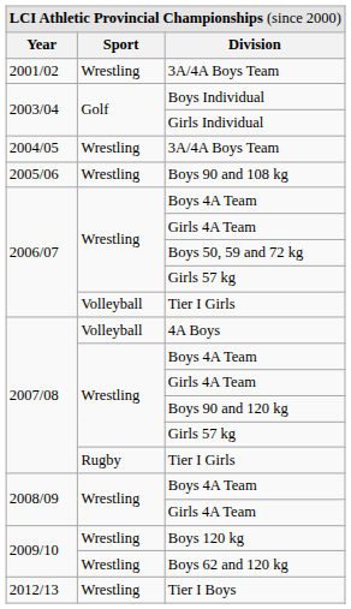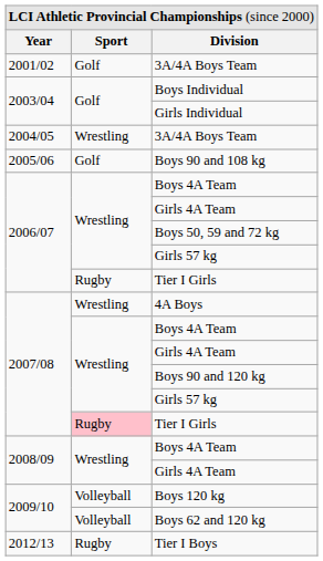2001/02 / 3A/4A Boys Team | column 2: Wrestling -> Golf
Boys 90 and 108 kg | column 2: Wrestling -> Golf
2006/07 / Tier I Girls | column 2: Volleyball -> Rugby
4A Boys | column 2: Volleyball -> Wrestling
2007/08 / Tier I Girls | column 2: no background -> pink background
Boys 120 kg | column 2: Wrestling -> Volleyball
Boys 62 and 120 kg | column 2: Wrestling -> Volleyball
Tier I Boys | column 2: Wrestling -> Rugby
